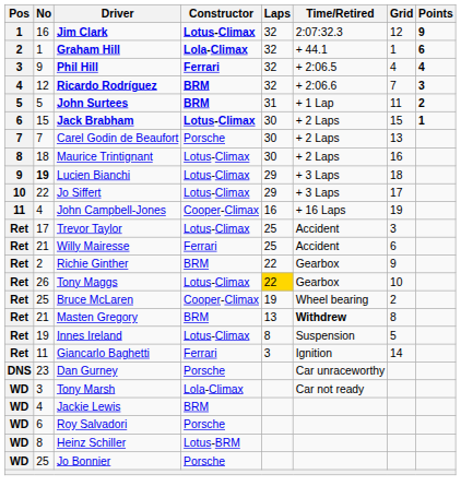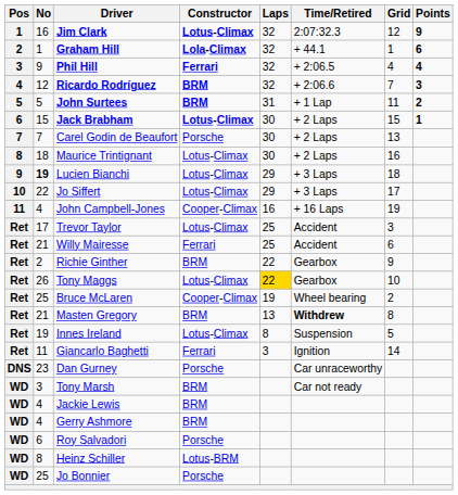Tony Marsh | Constructor: Lola-Climax -> BRM
+ row: WD | 4 | Gerry Ashmore | BRM
